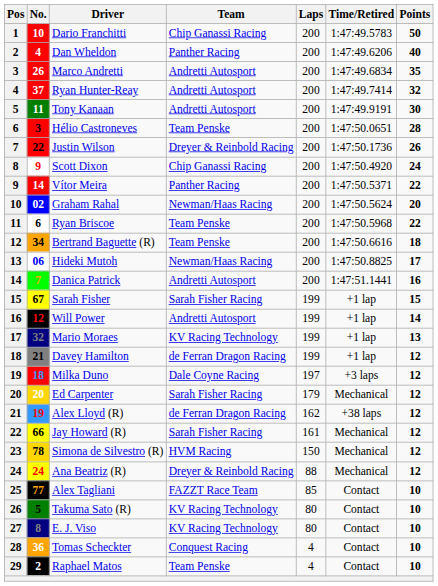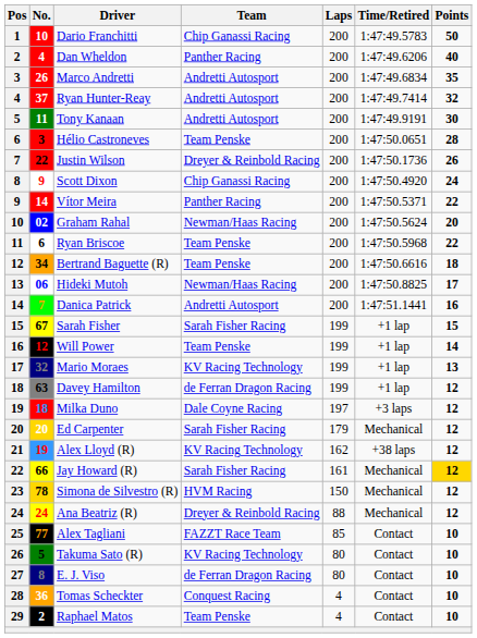Will Power | Team: Andretti Autosport -> Team Penske
Davey Hamilton | No.: 21 -> 63
Alex Lloyd (R) | Team: de Ferran Dragon Racing -> KV Racing Technology
Jay Howard (R) | Points: no background -> gold background
E. J. Viso | Team: KV Racing Technology -> de Ferran Dragon Racing
